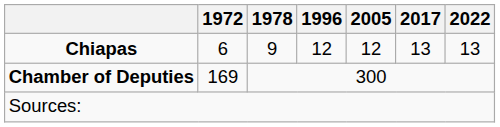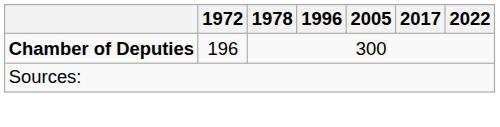- row: Chiapas | 6 | 9 | 12 | 12 | 13 | 13
Chamber of Deputies | 1972: 169 -> 196
